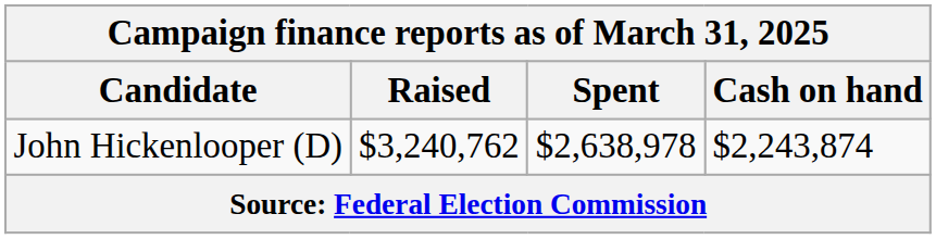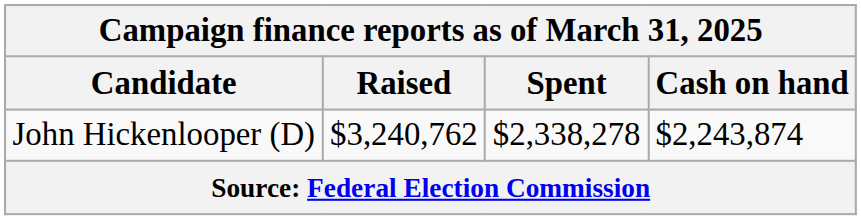John Hickenlooper (D) | Spent: $2,638,978 -> $2,338,278
